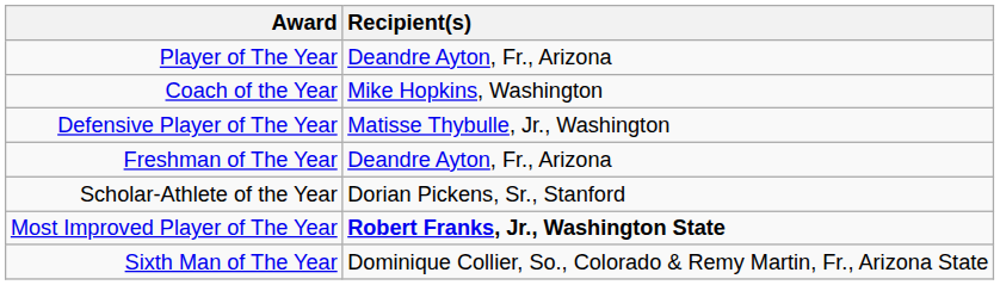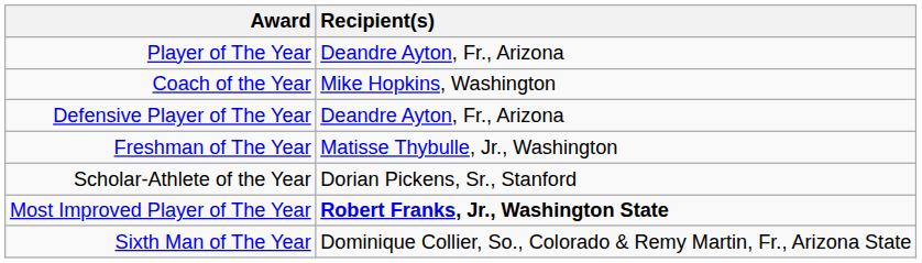Defensive Player of The Year | Recipient(s): Matisse Thybulle, Jr., Washington -> Deandre Ayton, Fr., Arizona
Freshman of The Year | Recipient(s): Deandre Ayton, Fr., Arizona -> Matisse Thybulle, Jr., Washington
